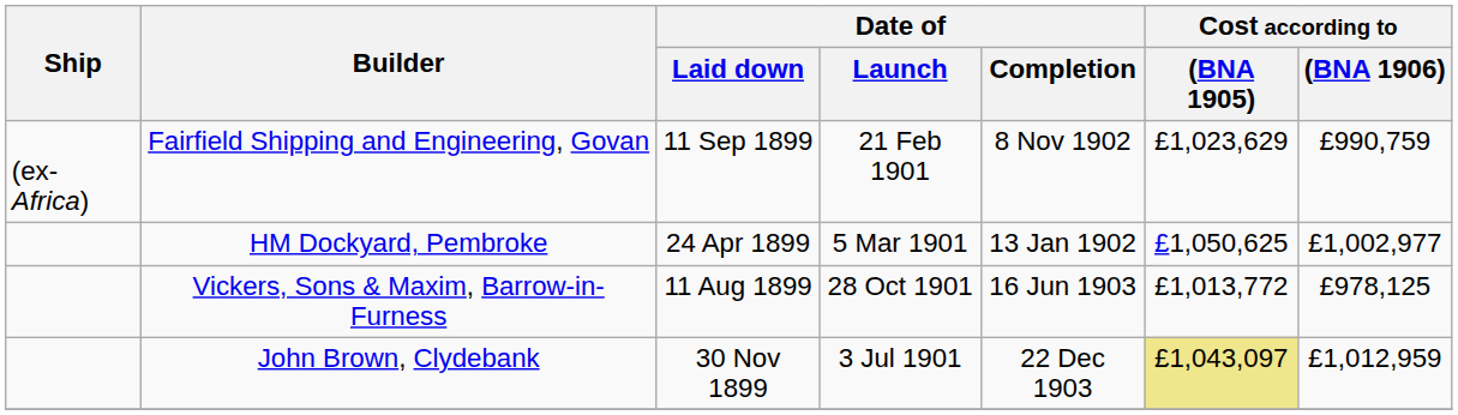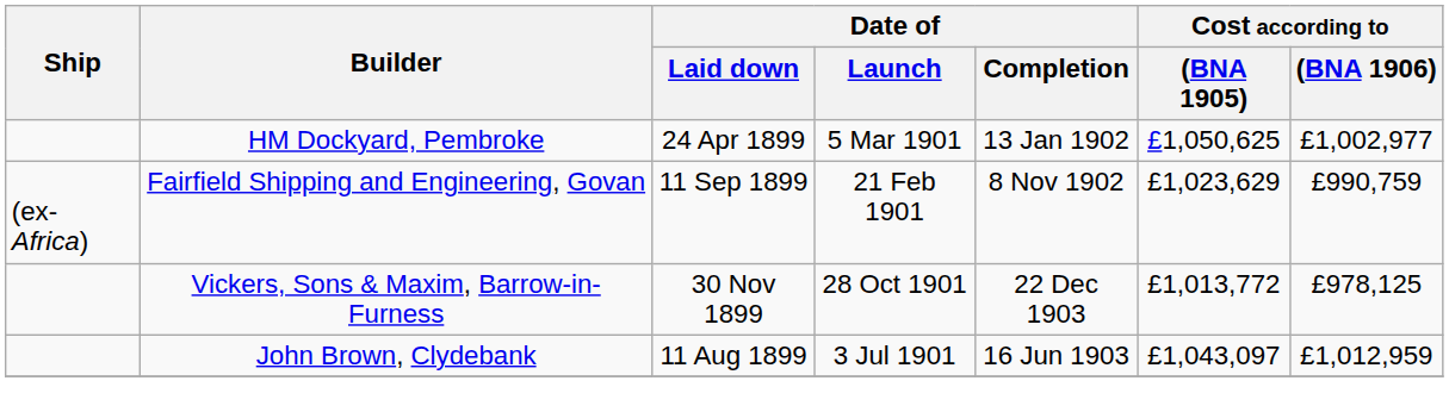rows swapped: HM Dockyard, Pembroke <-> Fairfield Shipping and Engineering, Govan
Vickers, Sons & Maxim, Barrow-in-Furness | Date of / Laid down: 11 Aug 1899 -> 30 Nov 1899
Vickers, Sons & Maxim, Barrow-in-Furness | Date of / Completion: 16 Jun 1903 -> 22 Dec 1903
John Brown, Clydebank | Date of / Laid down: 30 Nov 1899 -> 11 Aug 1899
John Brown, Clydebank | Date of / Completion: 22 Dec 1903 -> 16 Jun 1903
John Brown, Clydebank | Cost according to / (BNA 1905): khaki background -> no background
